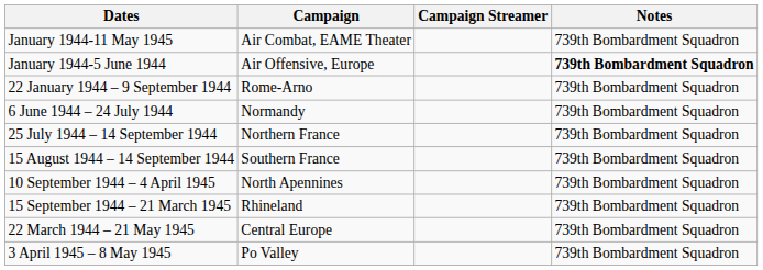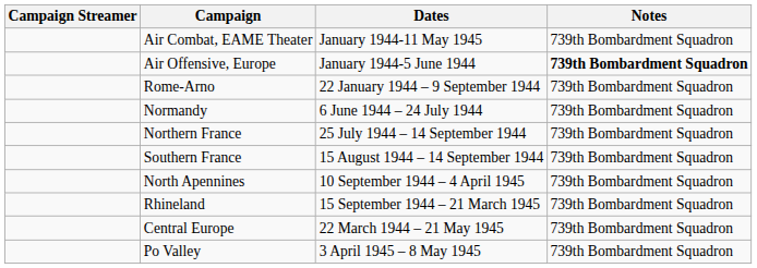columns swapped: Campaign Streamer <-> Dates
